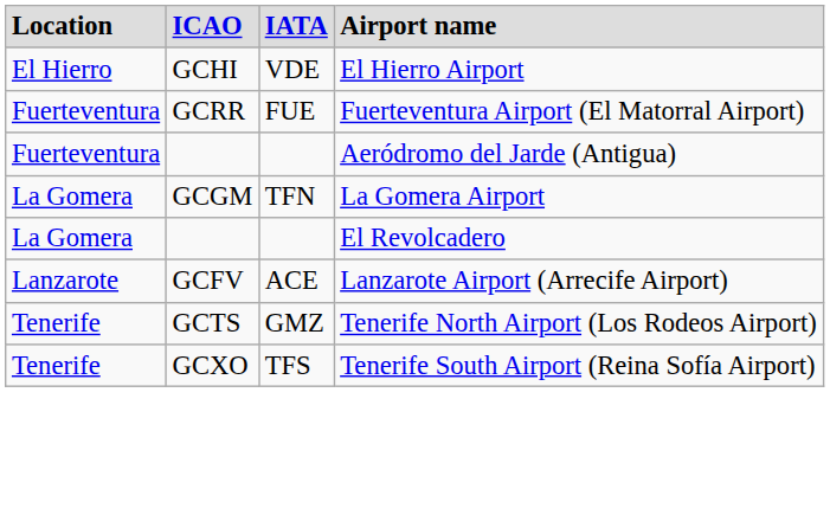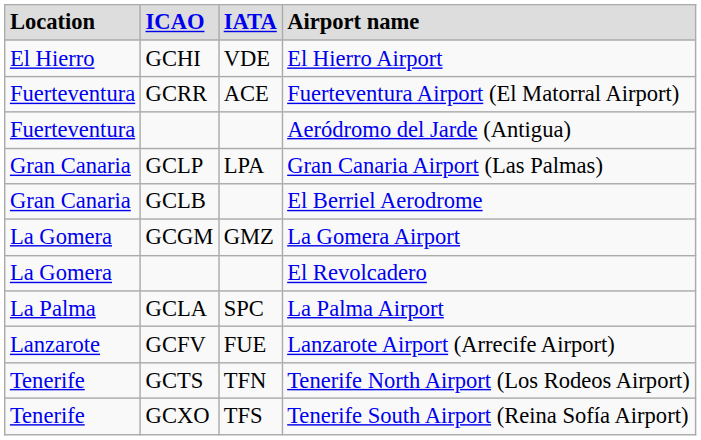Fuerteventura Airport (El Matorral Airport) | column 3: FUE -> ACE
+ row: Gran Canaria | GCLP | LPA | Gran Canaria Airport (Las Palmas)
+ row: Gran Canaria | GCLB | El Berriel Aerodrome
La Gomera Airport | column 3: TFN -> GMZ
+ row: La Palma | GCLA | SPC | La Palma Airport
Lanzarote Airport (Arrecife Airport) | column 3: ACE -> FUE
Tenerife North Airport (Los Rodeos Airport) | column 3: GMZ -> TFN
